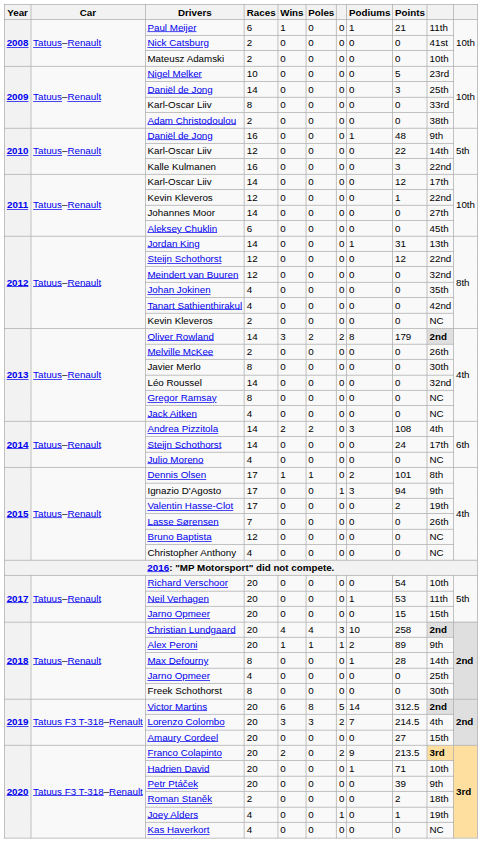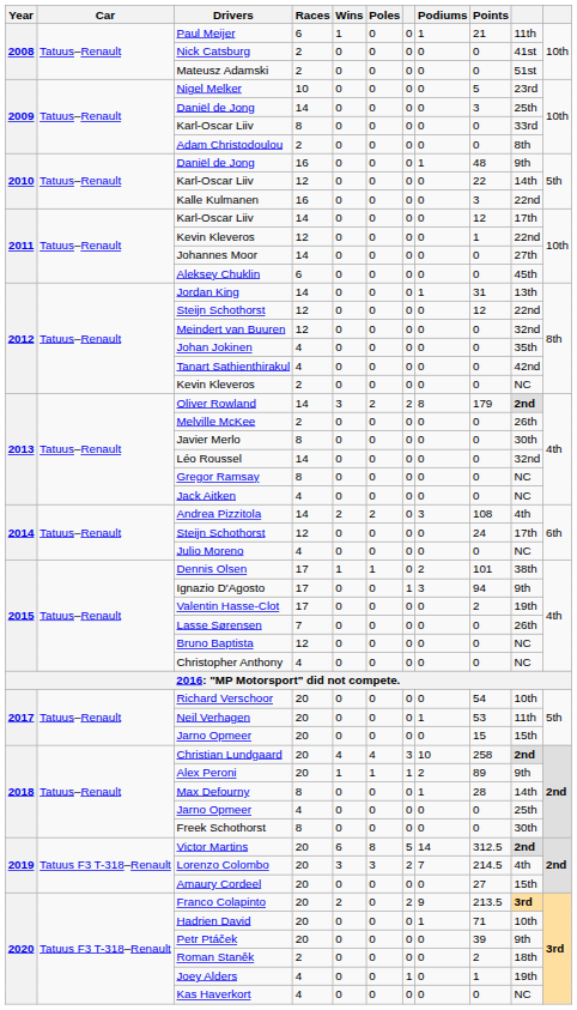Mateusz Adamski | column 10: 10th -> 51st
Adam Christodoulou | column 10: 38th -> 8th
2014 / Steijn Schothorst | Races: 14 -> 12
Dennis Olsen | column 10: 8th -> 38th
